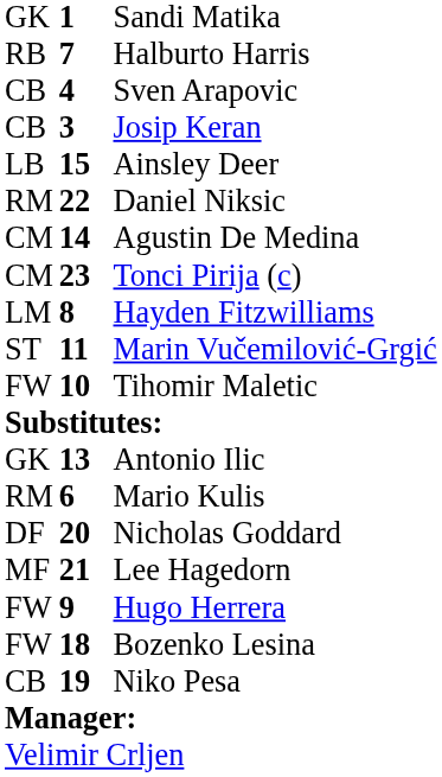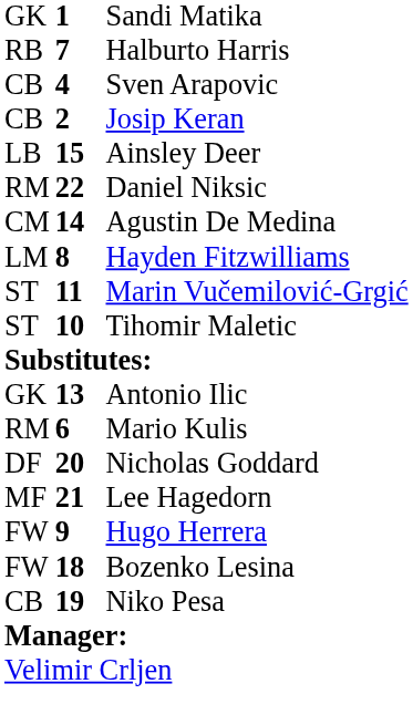Josip Keran | column 2: 3 -> 2
- row: CM | 23 | Tonci Pirija (c)
Tihomir Maletic | column 1: FW -> ST
